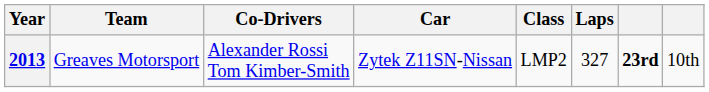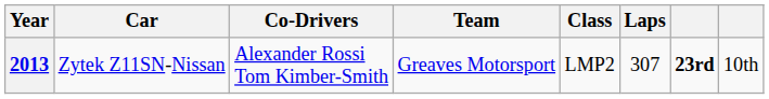columns swapped: Team <-> Car
2013 | Laps: 327 -> 307
